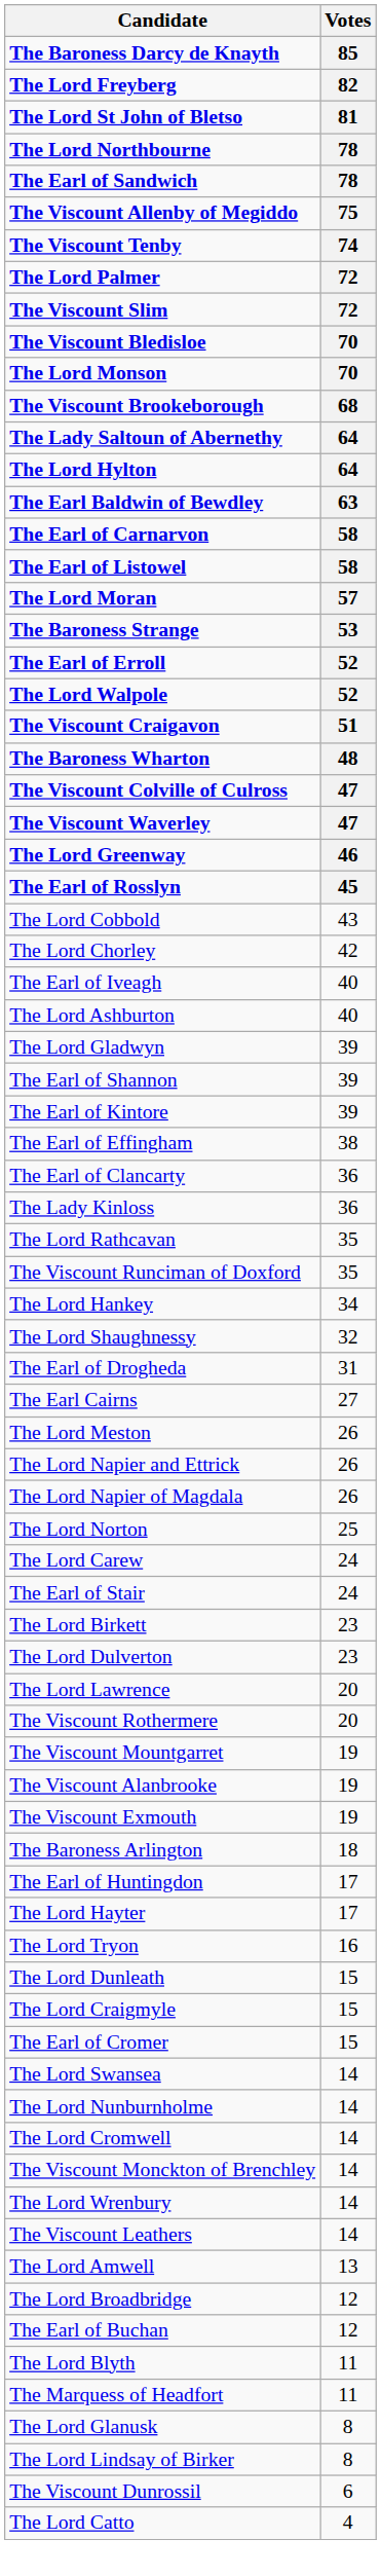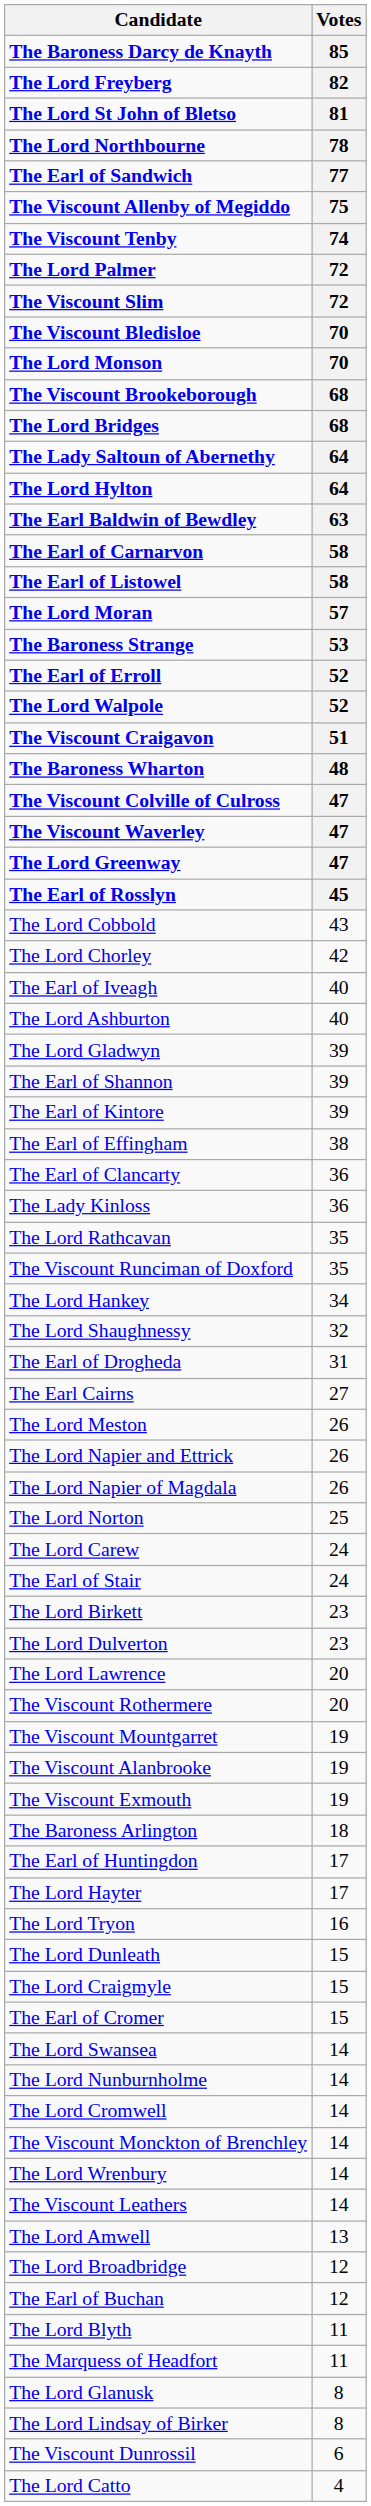The Earl of Sandwich | Votes: 78 -> 77
+ row: The Lord Bridges | 68
The Lord Greenway | Votes: 46 -> 47
